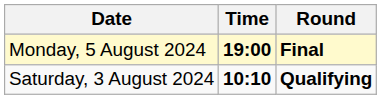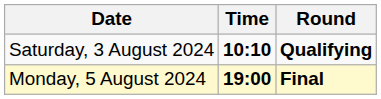rows swapped: Saturday, 3 August 2024 <-> Monday, 5 August 2024
